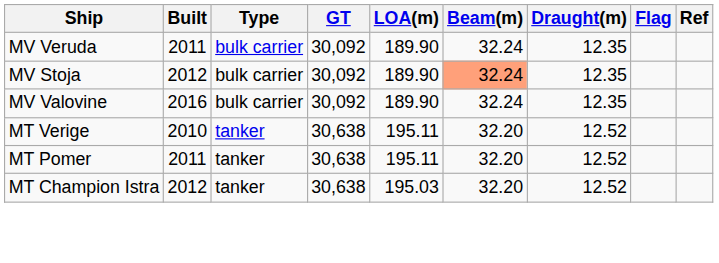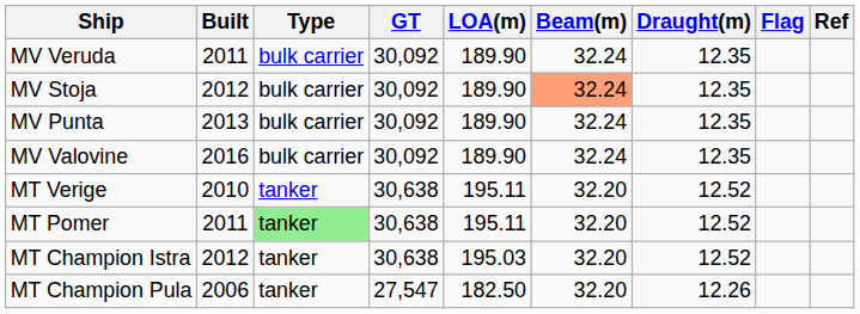+ row: MV Punta | 2013 | bulk carrier | 30,092 | 189.90 | 32.24 | 12.35
MT Pomer | Type: no background -> lightgreen background
+ row: MT Champion Pula | 2006 | tanker | 27,547 | 182.50 | 32.20 | 12.26
